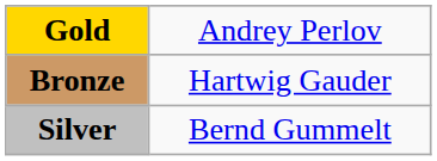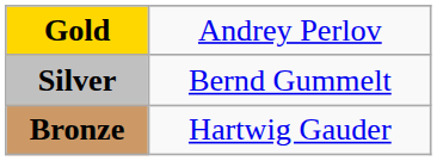rows swapped: Silver <-> Bronze
